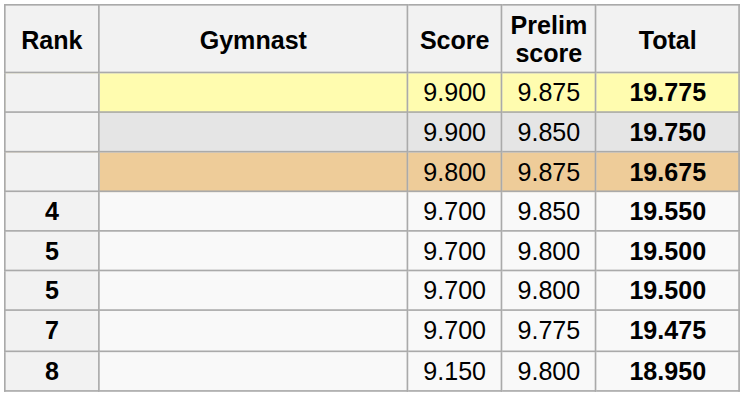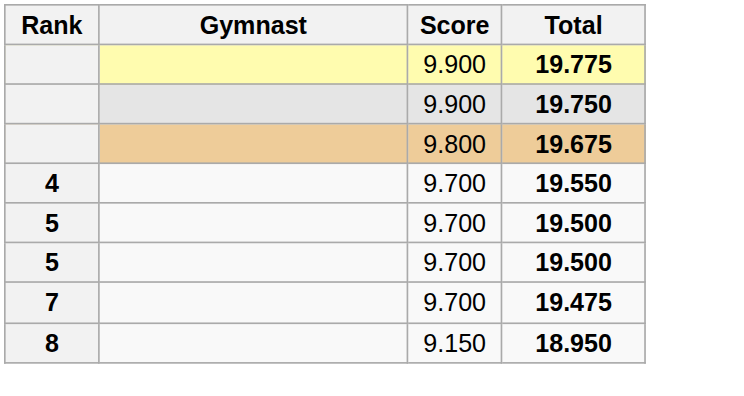- column: Prelim score | 9.875 | 9.850 | 9.875 | 9.850 | 9.800 | 9.800 | 9.775 | 9.800
